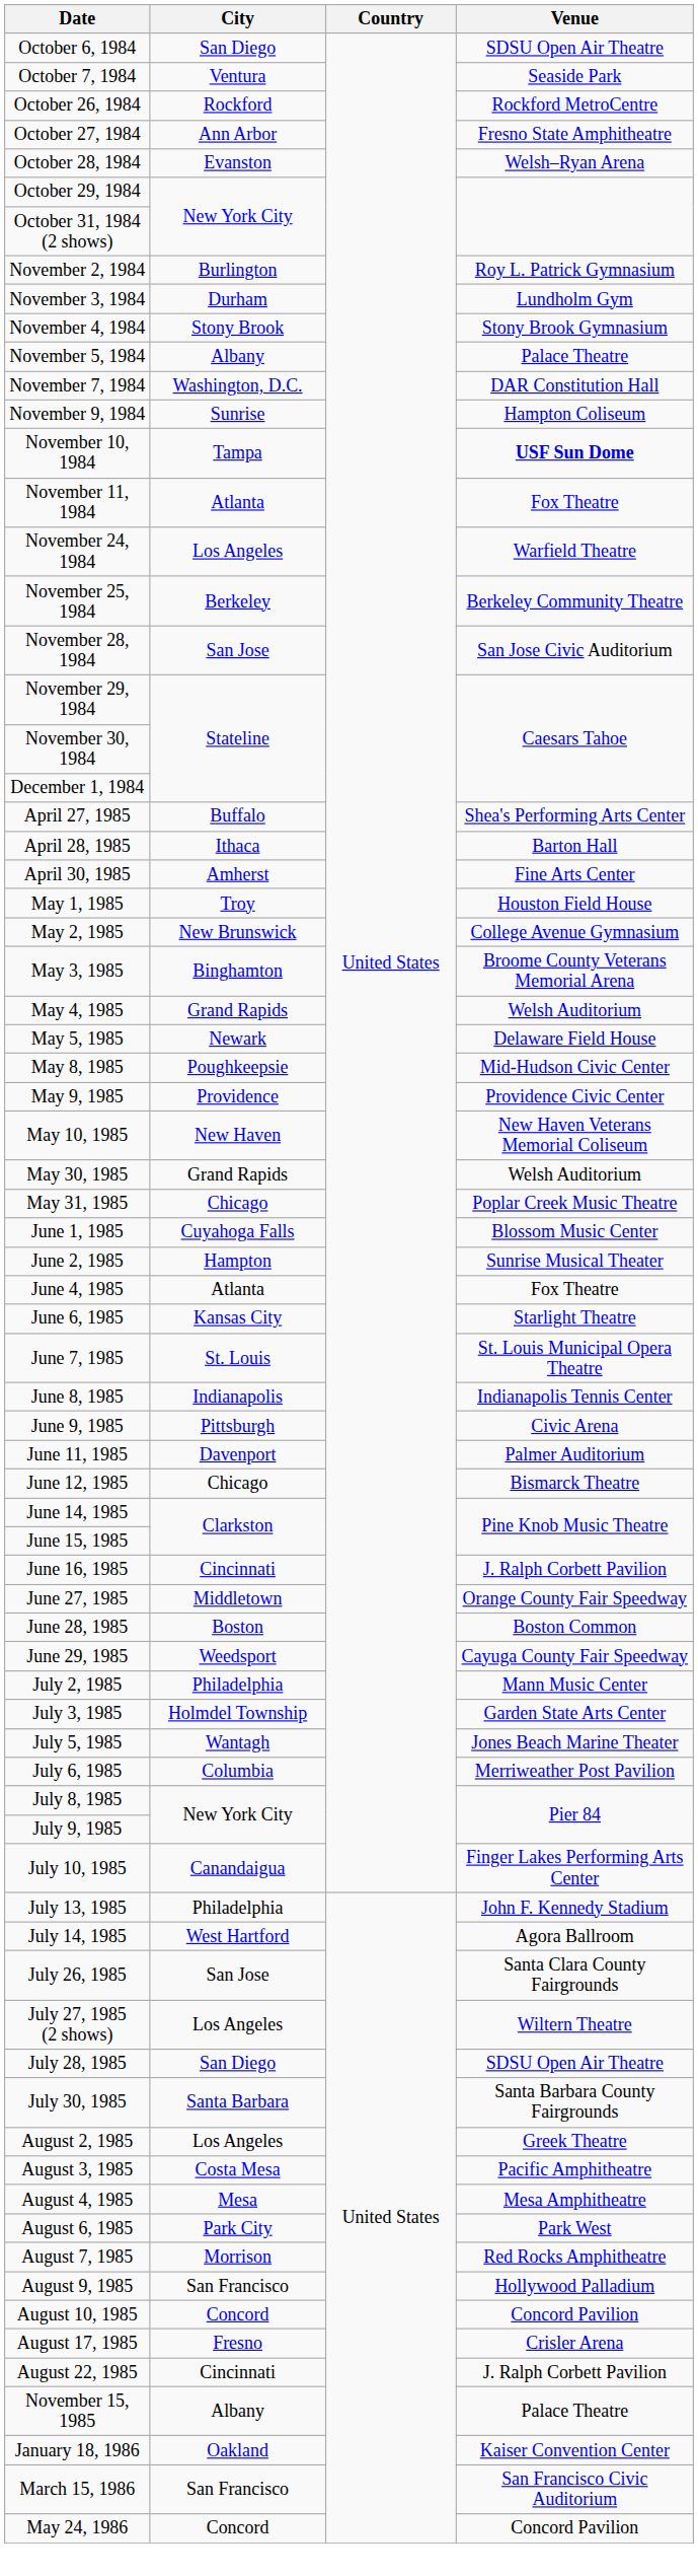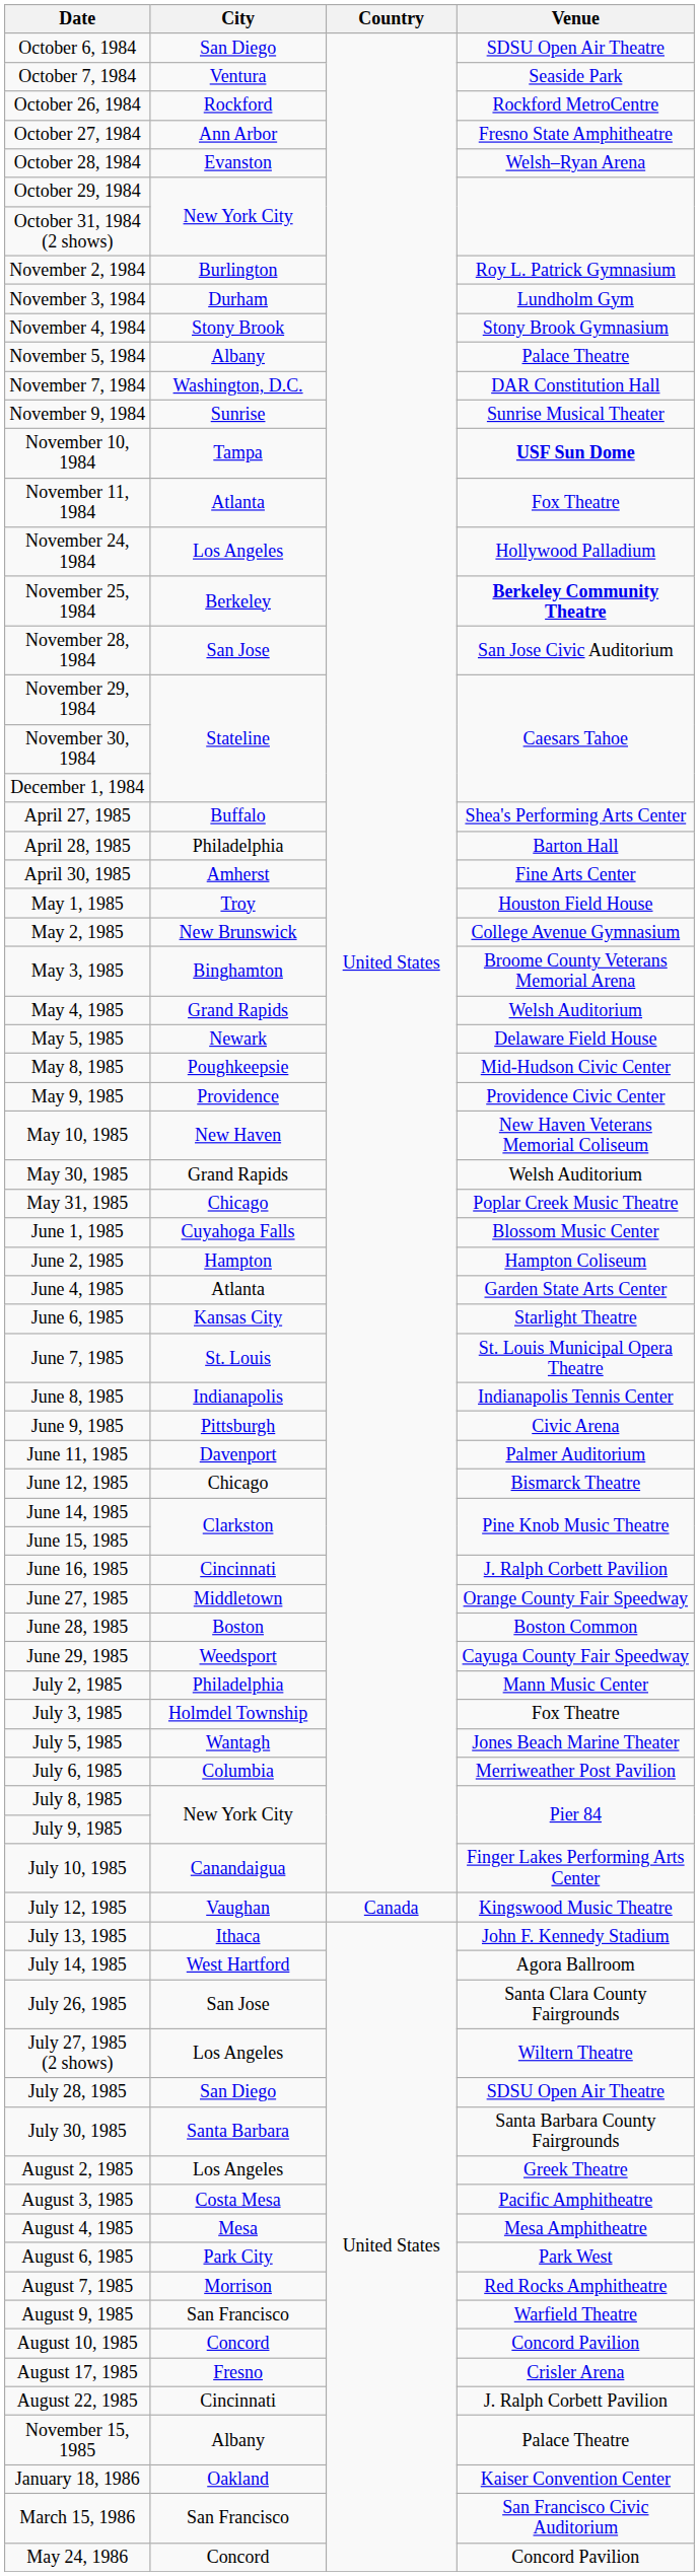November 9, 1984 | Venue: Hampton Coliseum -> Sunrise Musical Theater
November 24, 1984 | Venue: Warfield Theatre -> Hollywood Palladium
November 25, 1984 | Venue: normal -> bold
April 28, 1985 | City: Ithaca -> Philadelphia
June 2, 1985 | Venue: Sunrise Musical Theater -> Hampton Coliseum
June 4, 1985 | Venue: Fox Theatre -> Garden State Arts Center
July 3, 1985 | Venue: Garden State Arts Center -> Fox Theatre
+ row: July 12, 1985 | Vaughan | Canada | Kingswood Music Theatre
July 13, 1985 | City: Philadelphia -> Ithaca
August 9, 1985 | Venue: Hollywood Palladium -> Warfield Theatre
